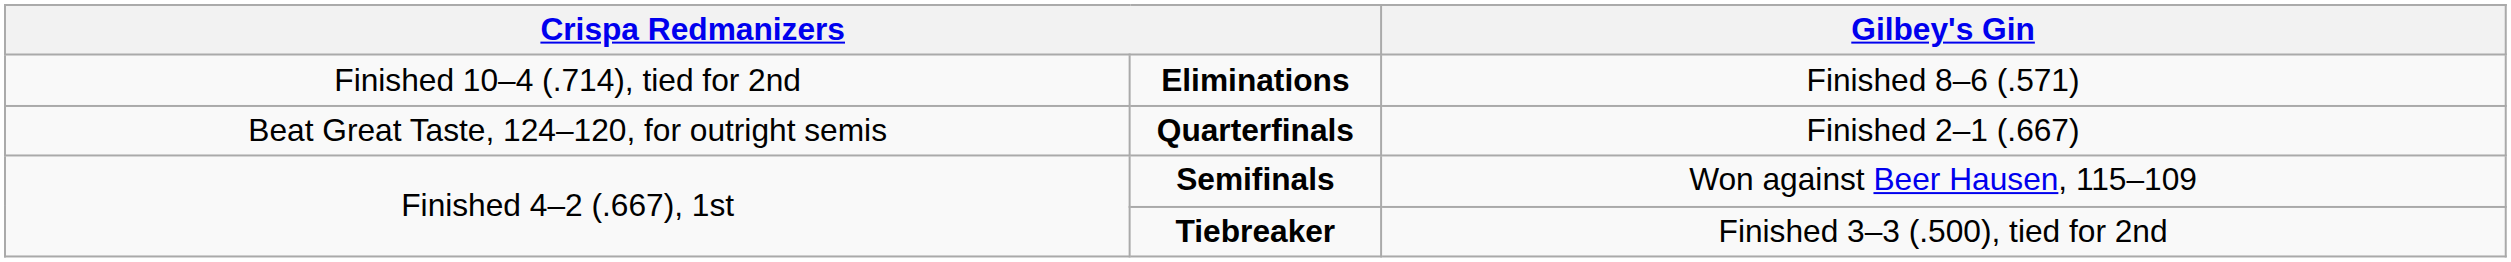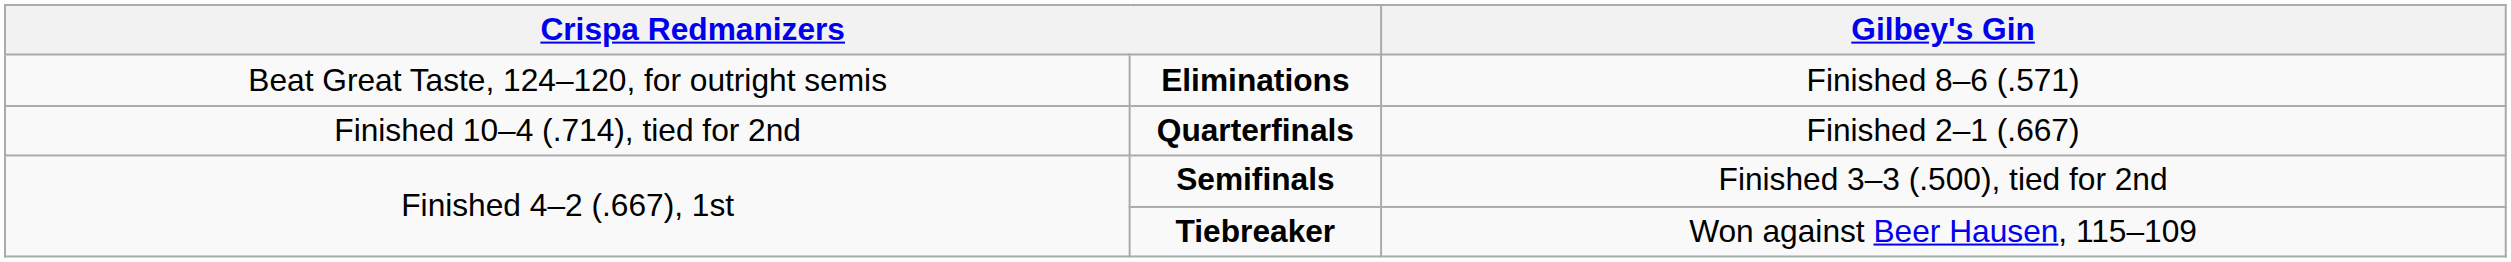Eliminations | column 1: Finished 10–4 (.714), tied for 2nd -> Beat Great Taste, 124–120, for outright semis
Quarterfinals | column 1: Beat Great Taste, 124–120, for outright semis -> Finished 10–4 (.714), tied for 2nd
Semifinals | column 4: Won against Beer Hausen, 115–109 -> Finished 3–3 (.500), tied for 2nd
Tiebreaker | column 4: Finished 3–3 (.500), tied for 2nd -> Won against Beer Hausen, 115–109
